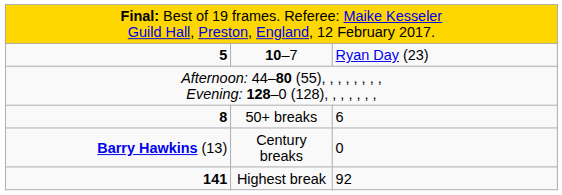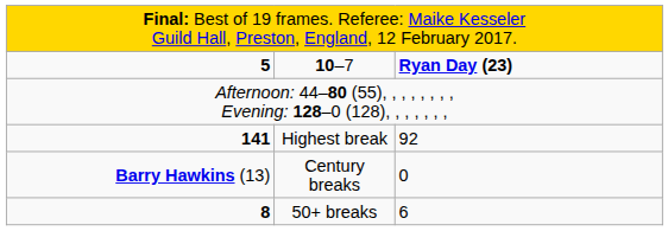10–7 | column 3: normal -> bold
rows swapped: Highest break <-> 50+ breaks
